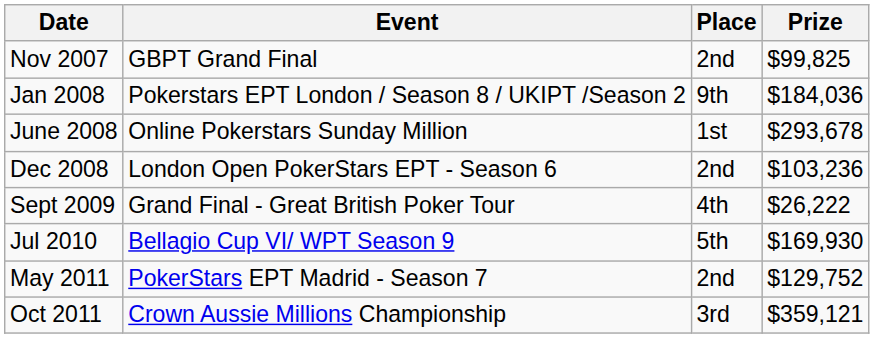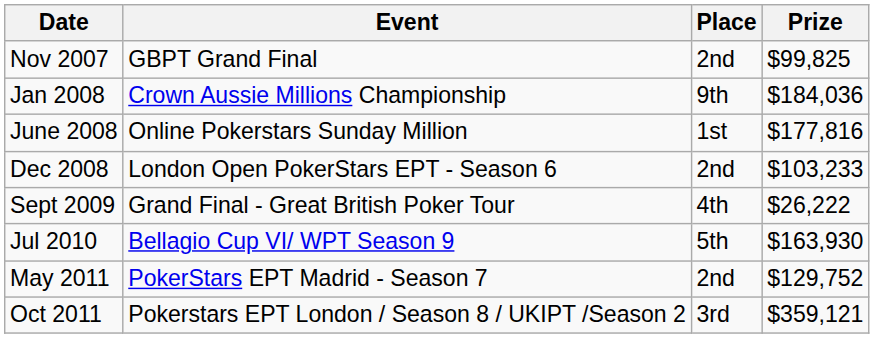Jan 2008 | Event: Pokerstars EPT London / Season 8 / UKIPT /Season 2 -> Crown Aussie Millions Championship
June 2008 | Prize: $293,678 -> $177,816
Dec 2008 | Prize: $103,236 -> $103,233
Jul 2010 | Prize: $169,930 -> $163,930
Oct 2011 | Event: Crown Aussie Millions Championship -> Pokerstars EPT London / Season 8 / UKIPT /Season 2
